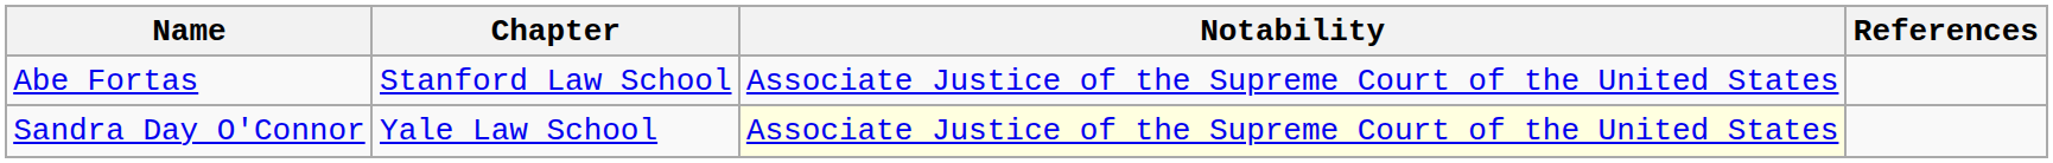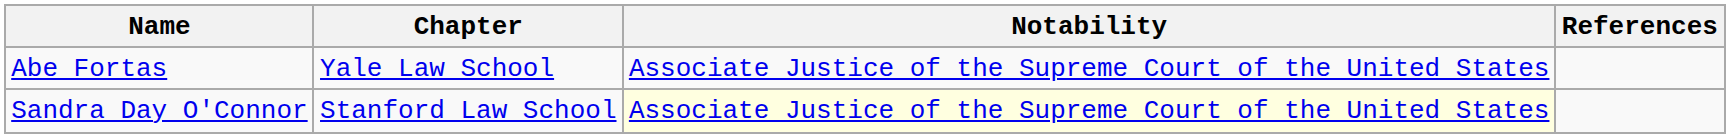Abe Fortas | Chapter: Stanford Law School -> Yale Law School
Sandra Day O'Connor | Chapter: Yale Law School -> Stanford Law School
